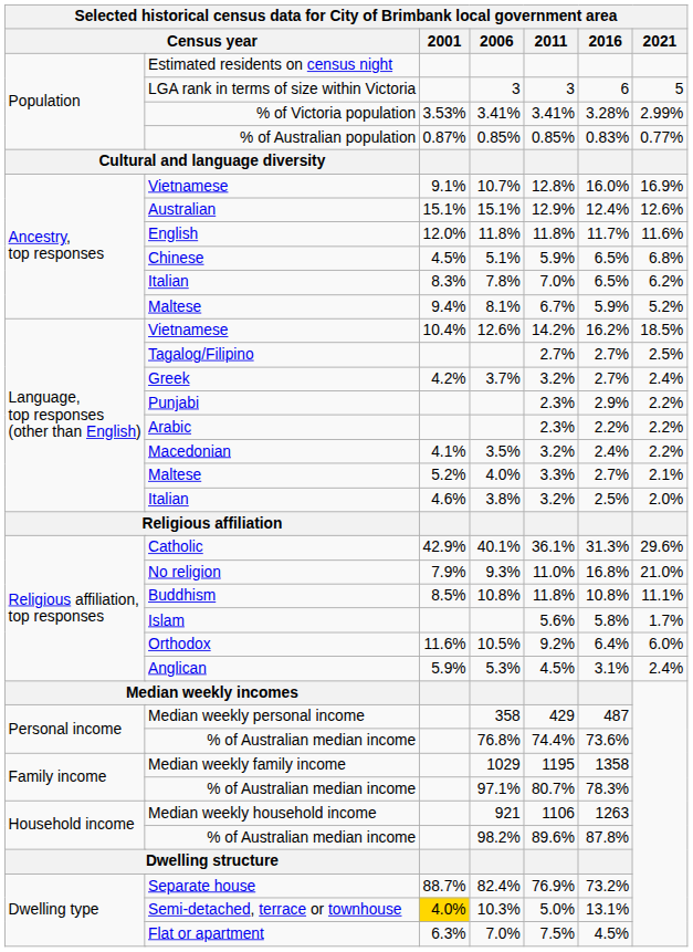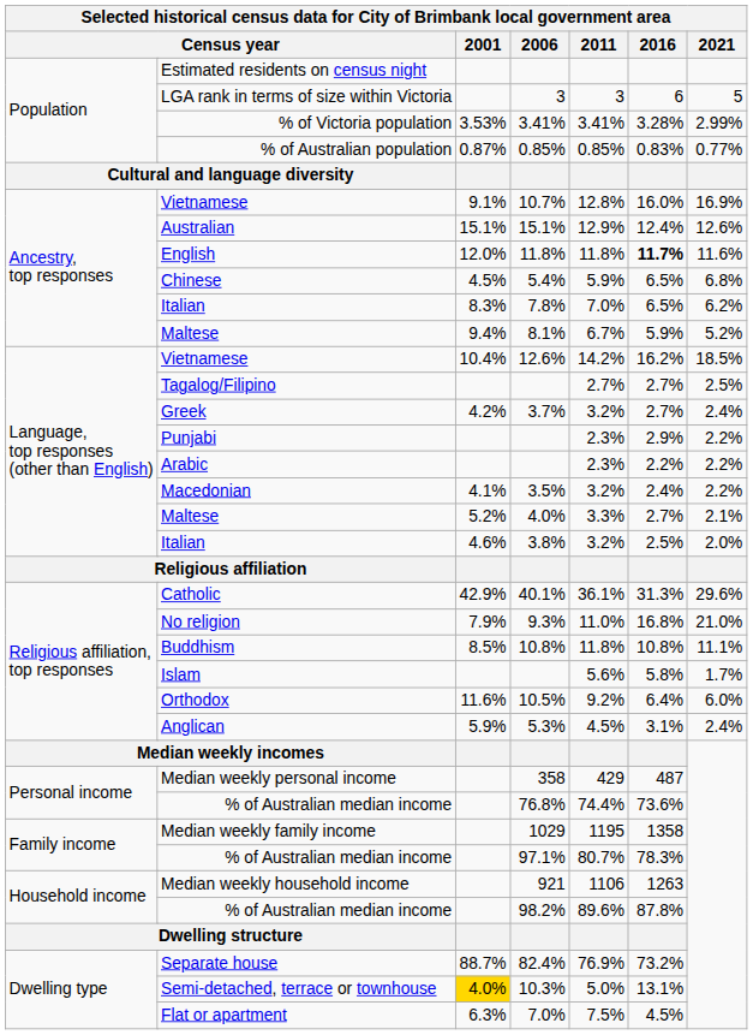English | 2016: normal -> bold
Chinese | 2006: 5.1% -> 5.4%
